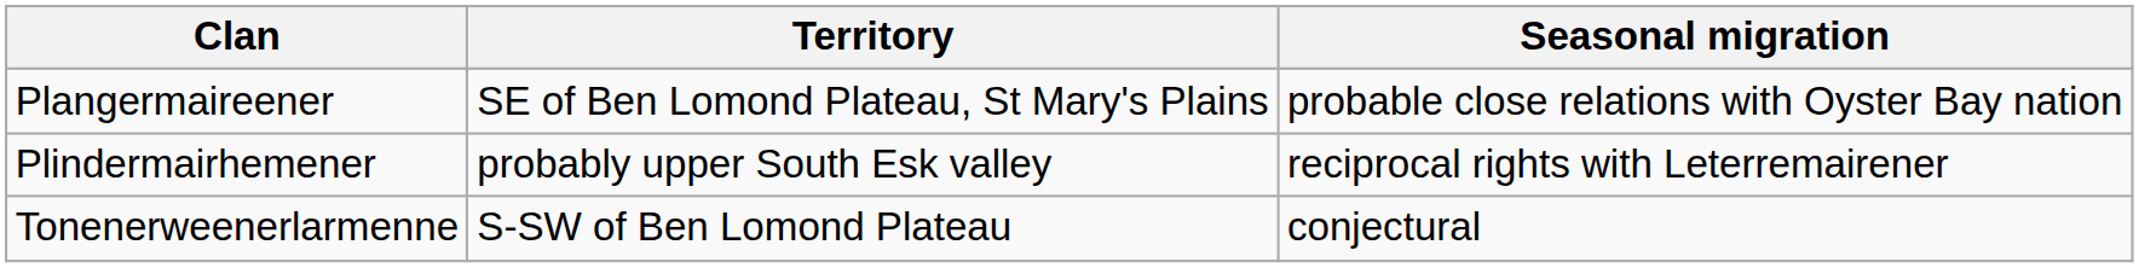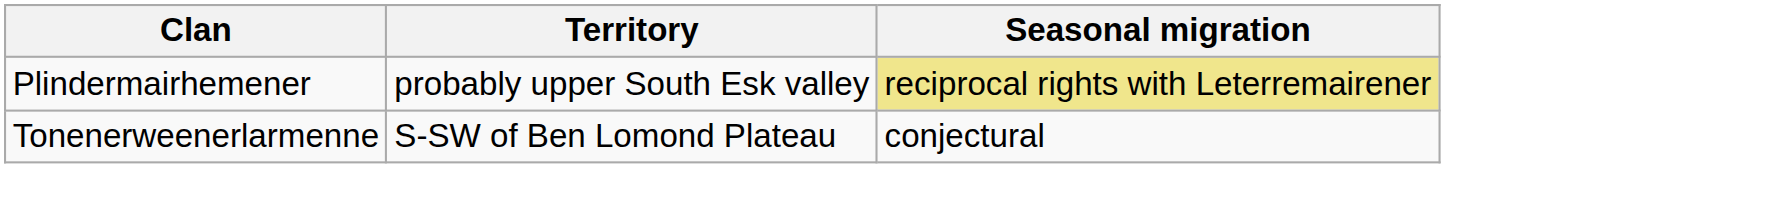- row: Plangermaireener | SE of Ben Lomond Plateau, St Mary's Plains | probable close relations with Oyster Bay nation
Plindermairhemener | Seasonal migration: no background -> khaki background
